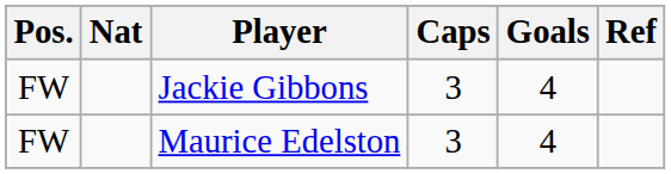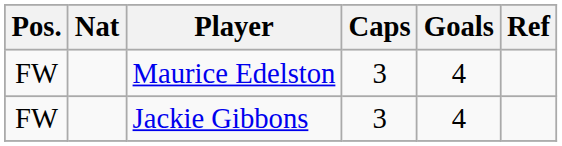rows swapped: Maurice Edelston <-> Jackie Gibbons
